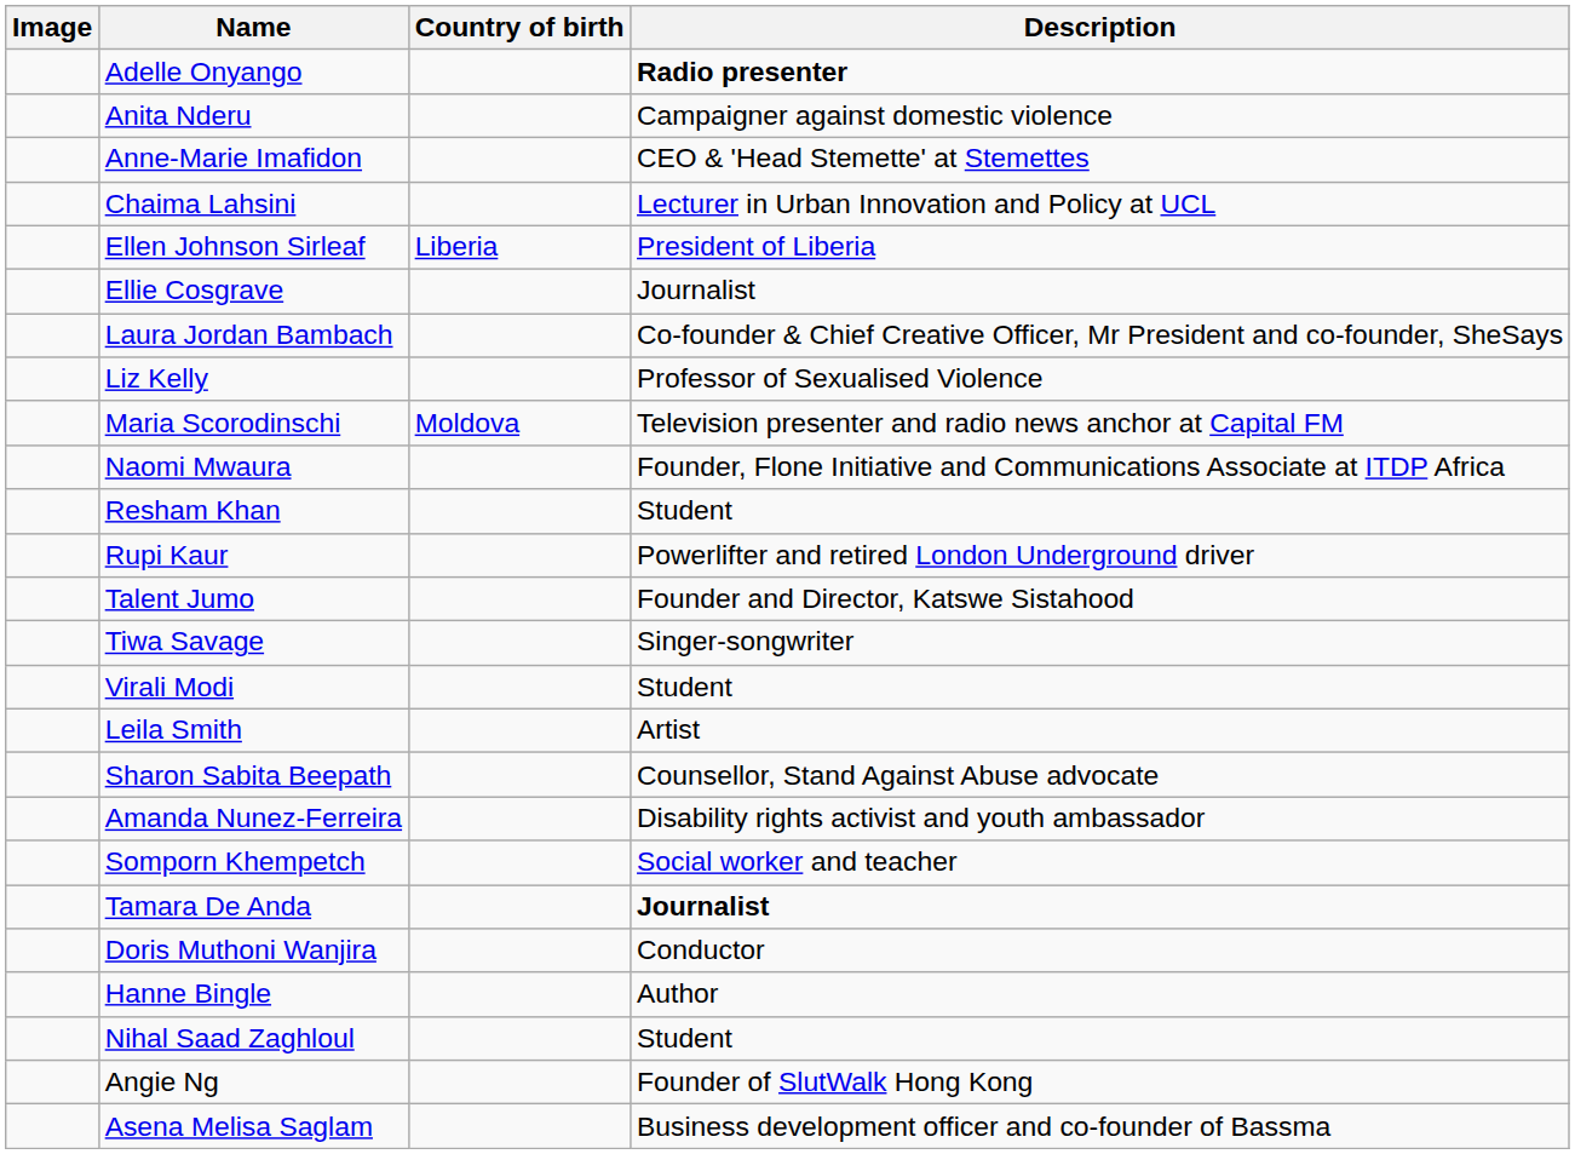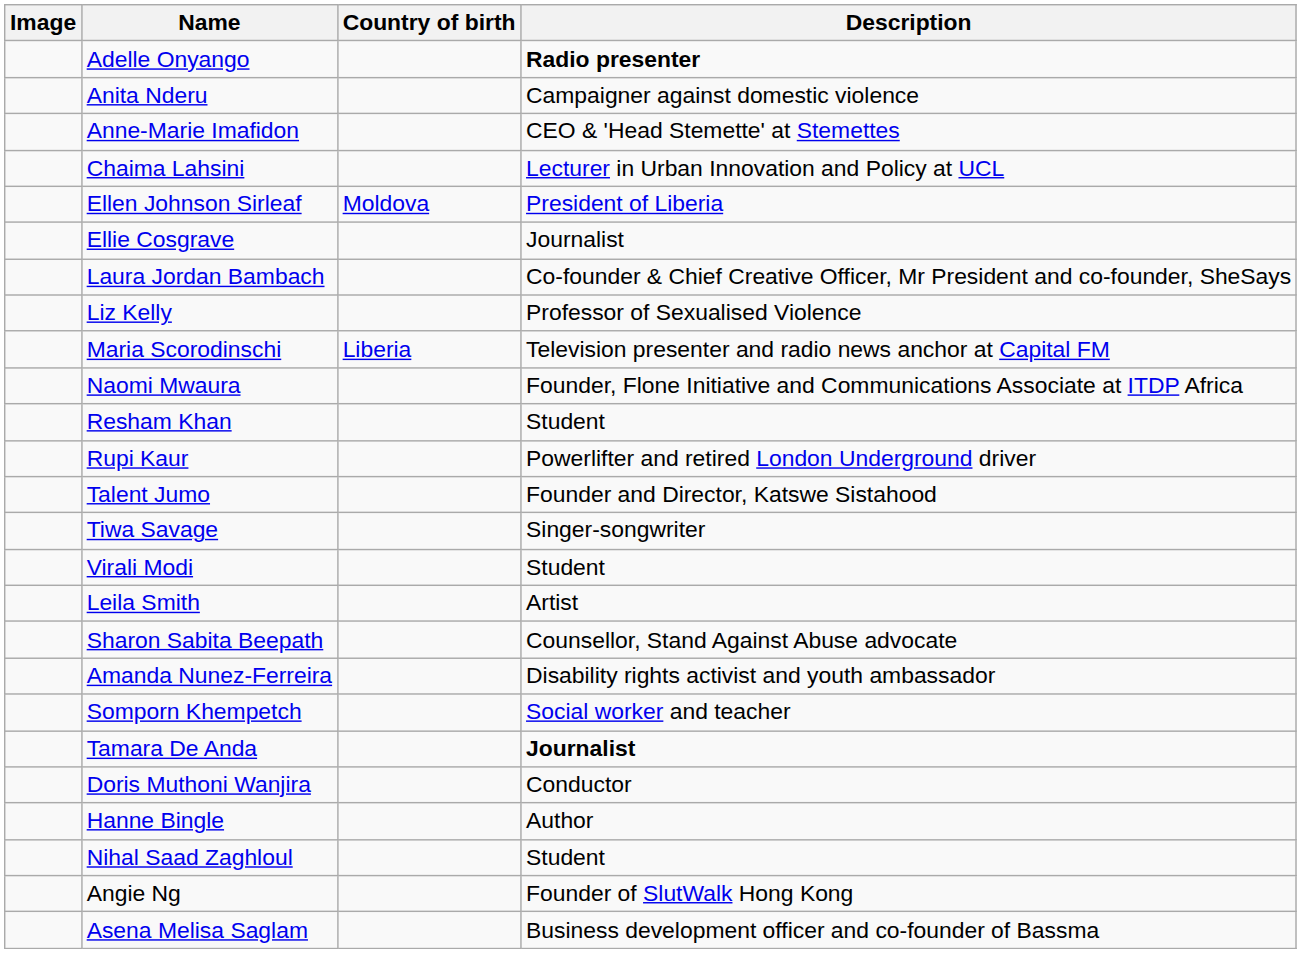Ellen Johnson Sirleaf | Country of birth: Liberia -> Moldova
Maria Scorodinschi | Country of birth: Moldova -> Liberia
